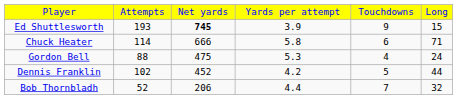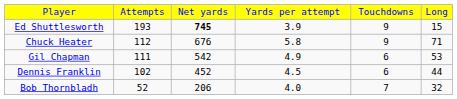Chuck Heater | column 2: 114 -> 112
Chuck Heater | column 3: 666 -> 676
Chuck Heater | column 5: 6 -> 9
+ row: Gil Chapman | 111 | 542 | 4.9 | 6 | 53
- row: Gordon Bell | 88 | 475 | 5.3 | 4 | 24
Dennis Franklin | column 4: 4.2 -> 4.5
Dennis Franklin | column 5: 5 -> 6
Bob Thornbladh | column 4: 4.4 -> 4.0
